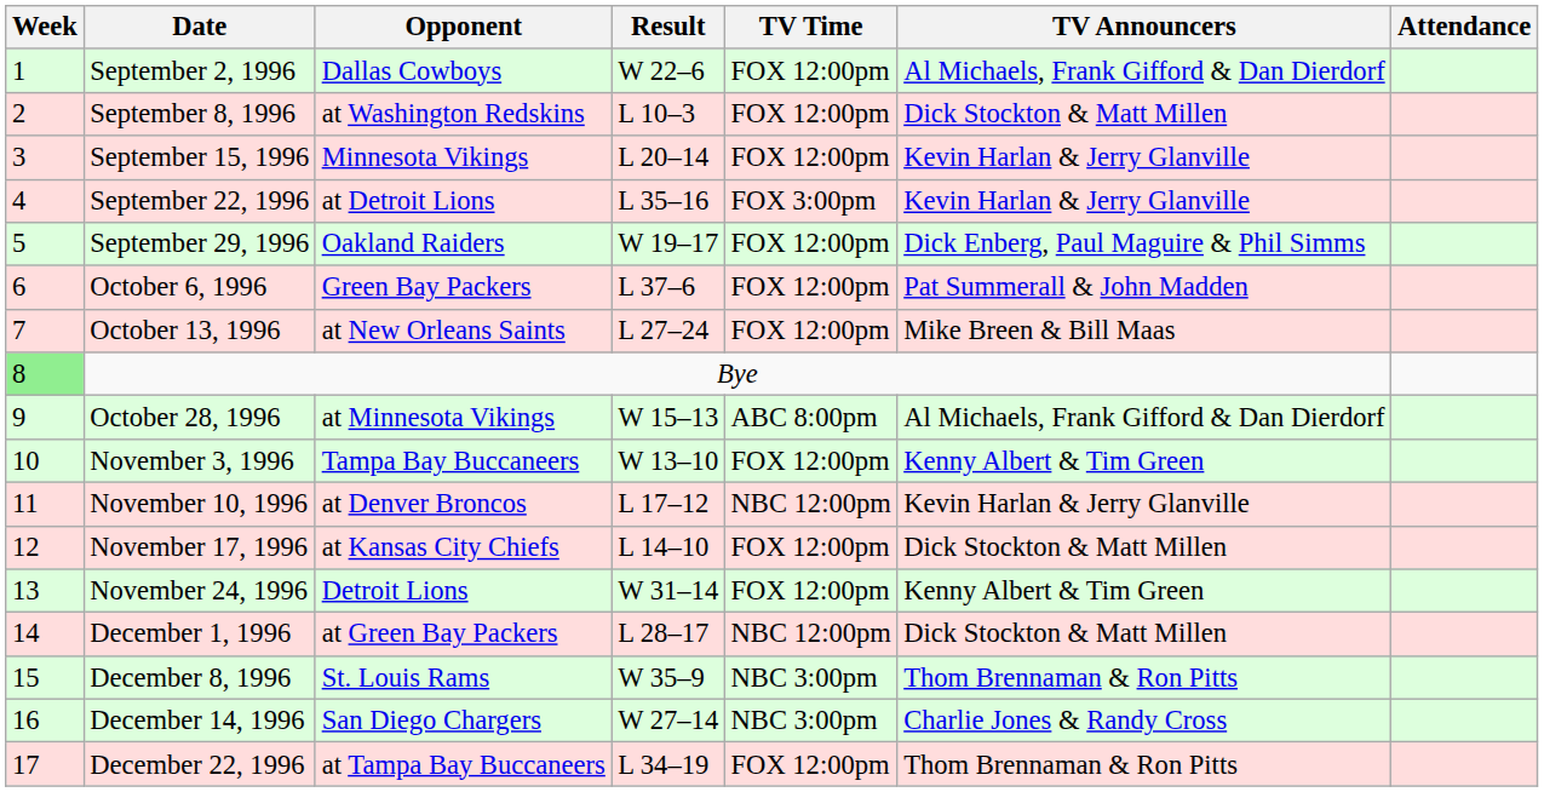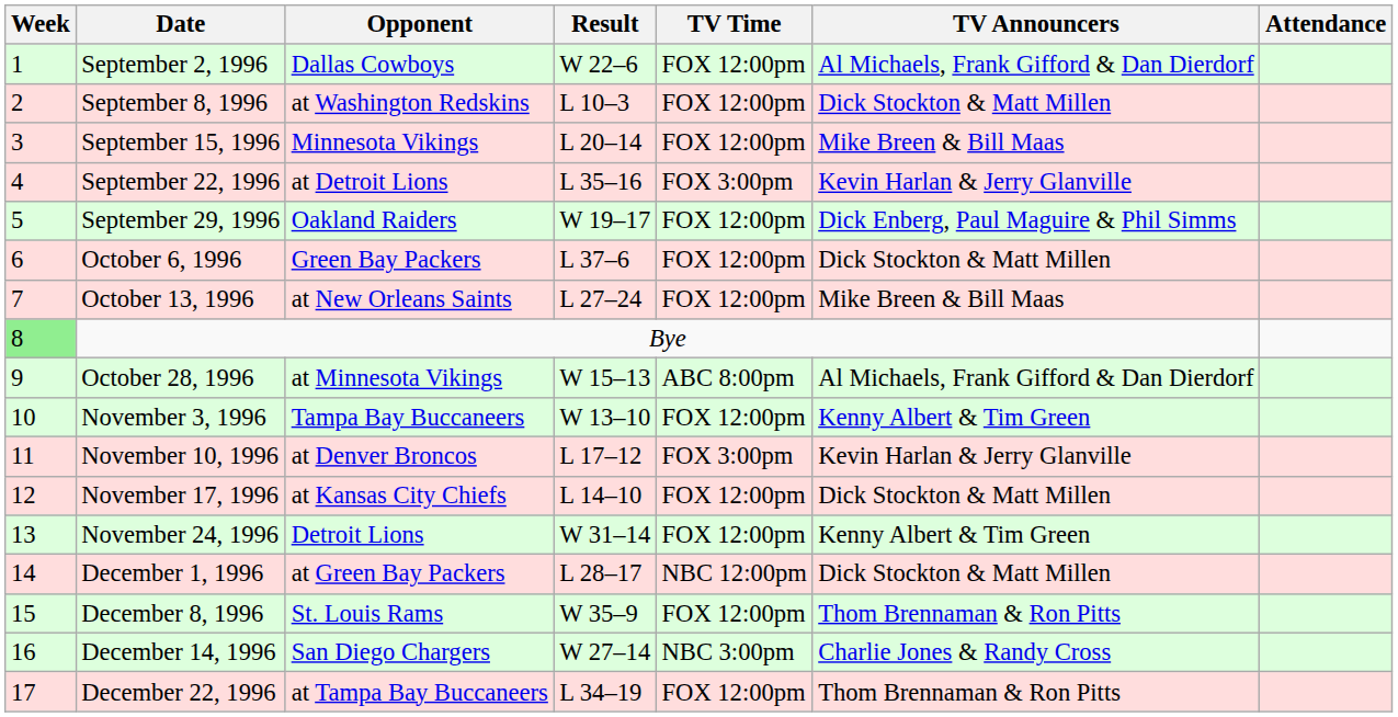September 15, 1996 | TV Announcers: Kevin Harlan & Jerry Glanville -> Mike Breen & Bill Maas
October 6, 1996 | TV Announcers: Pat Summerall & John Madden -> Dick Stockton & Matt Millen
November 10, 1996 | TV Time: NBC 12:00pm -> FOX 3:00pm
December 8, 1996 | TV Time: NBC 3:00pm -> FOX 12:00pm
